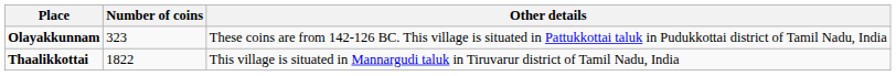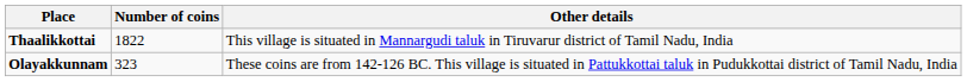rows swapped: Olayakkunnam <-> Thaalikkottai
